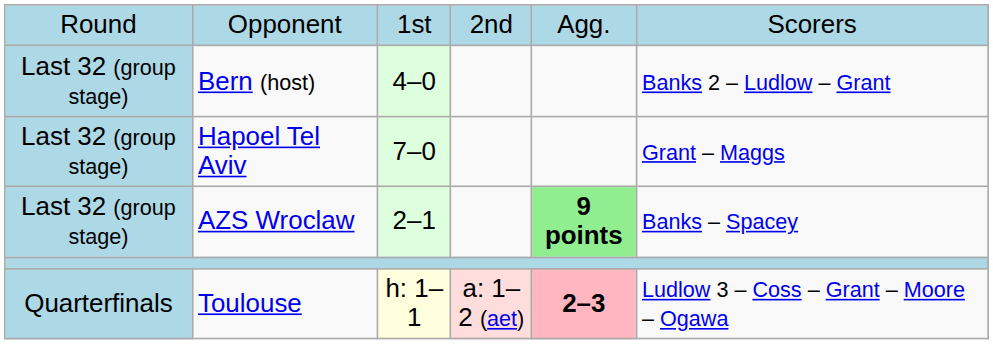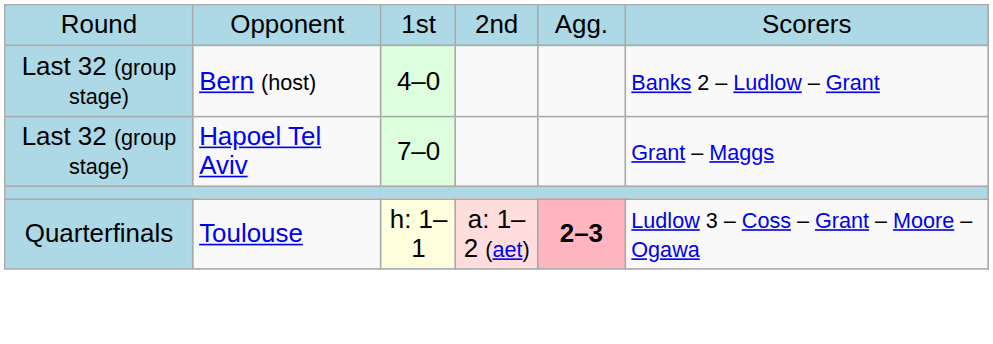- row: Last 32 (group stage) | AZS Wroclaw | 2–1 | 9 points | Banks – Spacey
